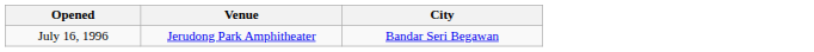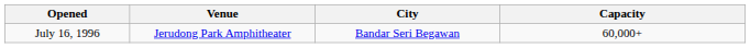+ column: Capacity | 60,000+
